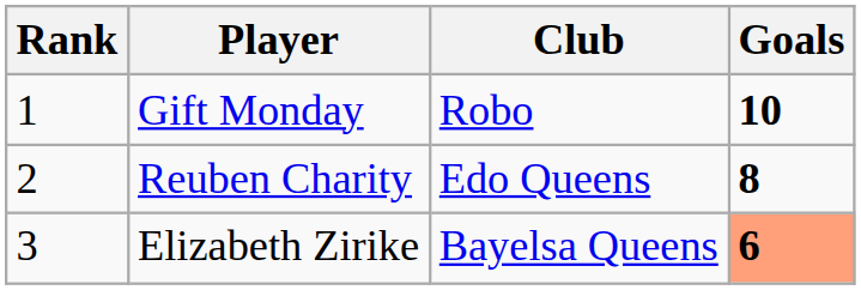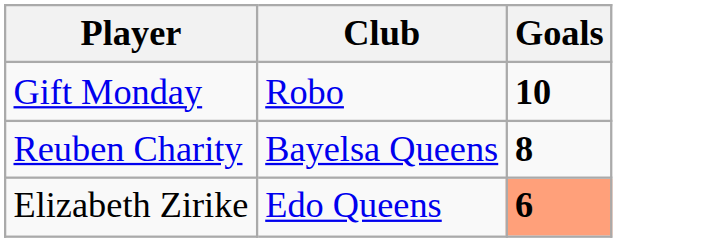- column: Rank | 1 | 2 | 3
Reuben Charity | Club: Edo Queens -> Bayelsa Queens
Elizabeth Zirike | Club: Bayelsa Queens -> Edo Queens
